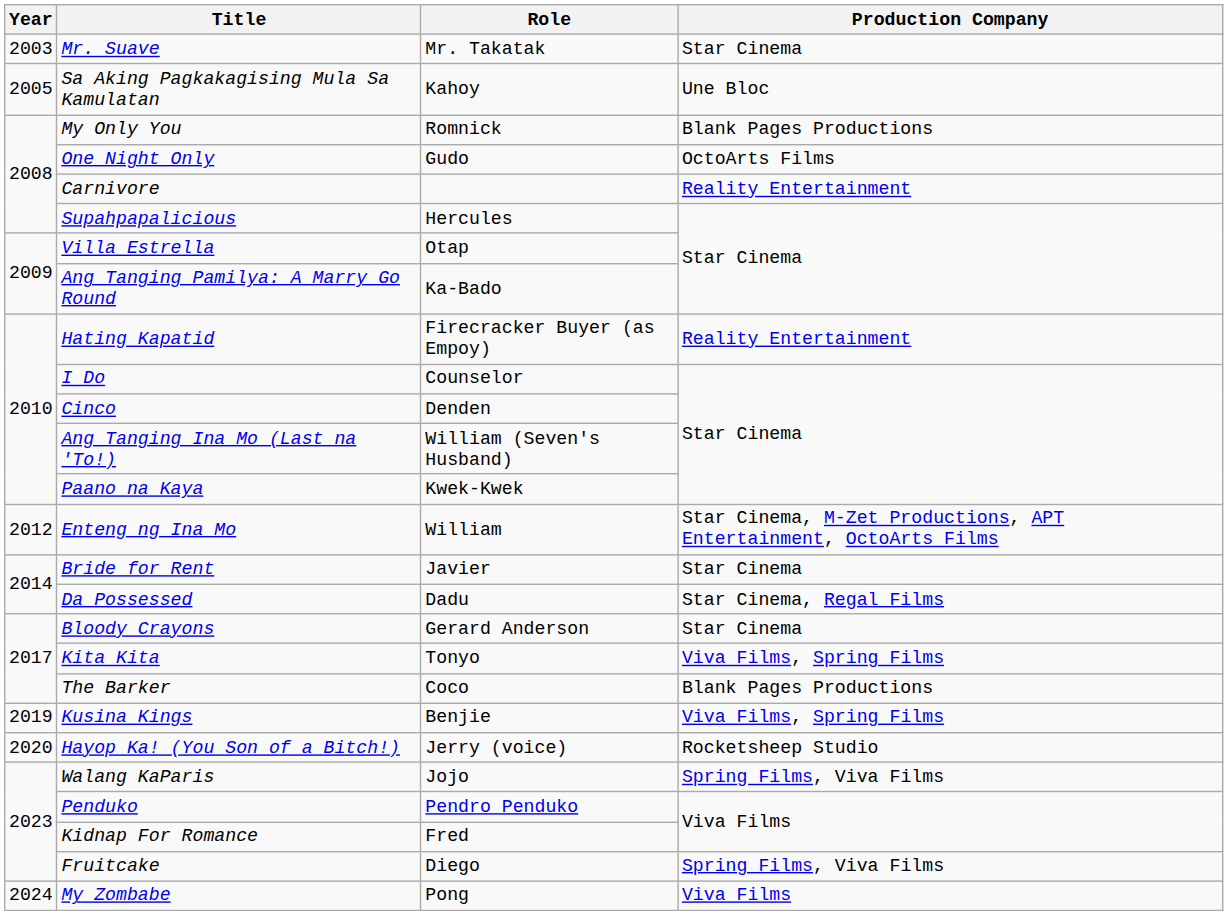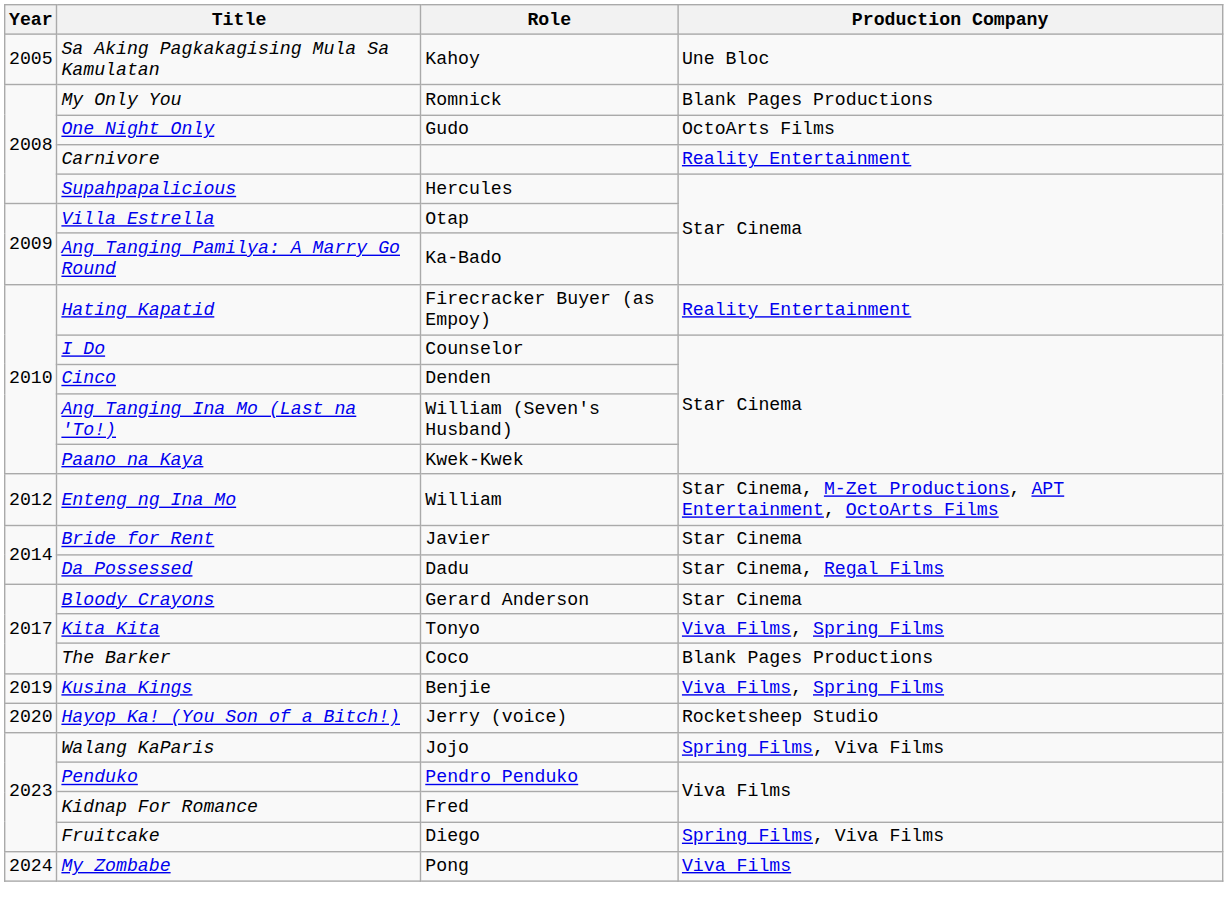- row: 2003 | Mr. Suave | Mr. Takatak | Star Cinema
